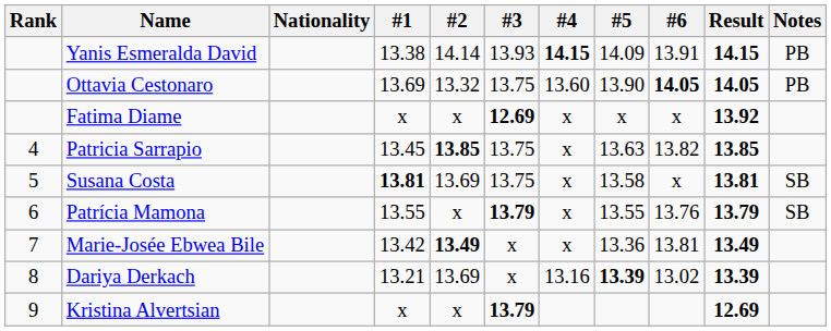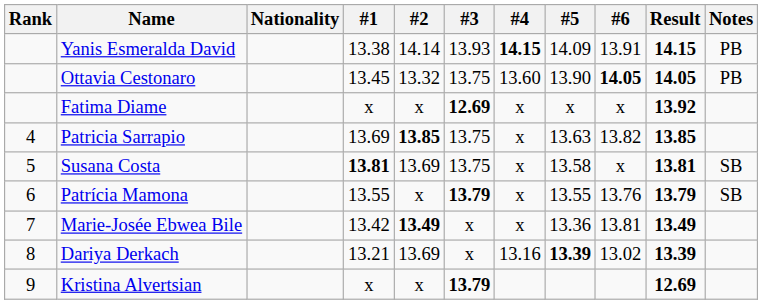Ottavia Cestonaro | #1: 13.69 -> 13.45
Patricia Sarrapio | #1: 13.45 -> 13.69
